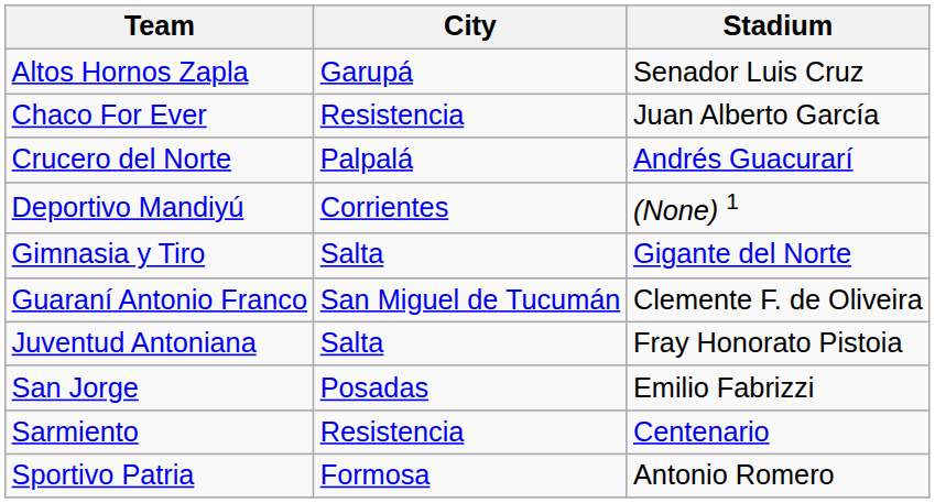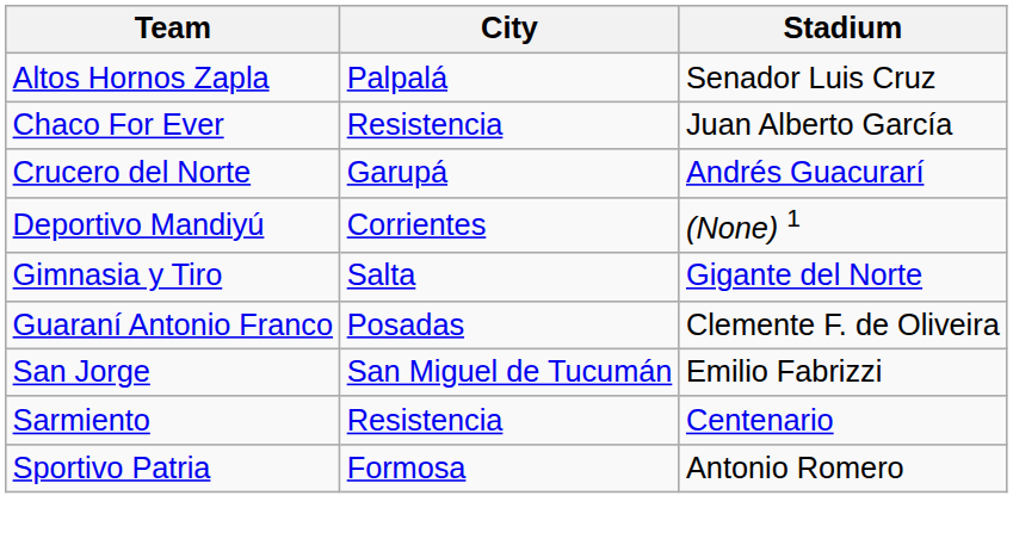Altos Hornos Zapla | City: Garupá -> Palpalá
Crucero del Norte | City: Palpalá -> Garupá
Guaraní Antonio Franco | City: San Miguel de Tucumán -> Posadas
- row: Juventud Antoniana | Salta | Fray Honorato Pistoia
San Jorge | City: Posadas -> San Miguel de Tucumán
